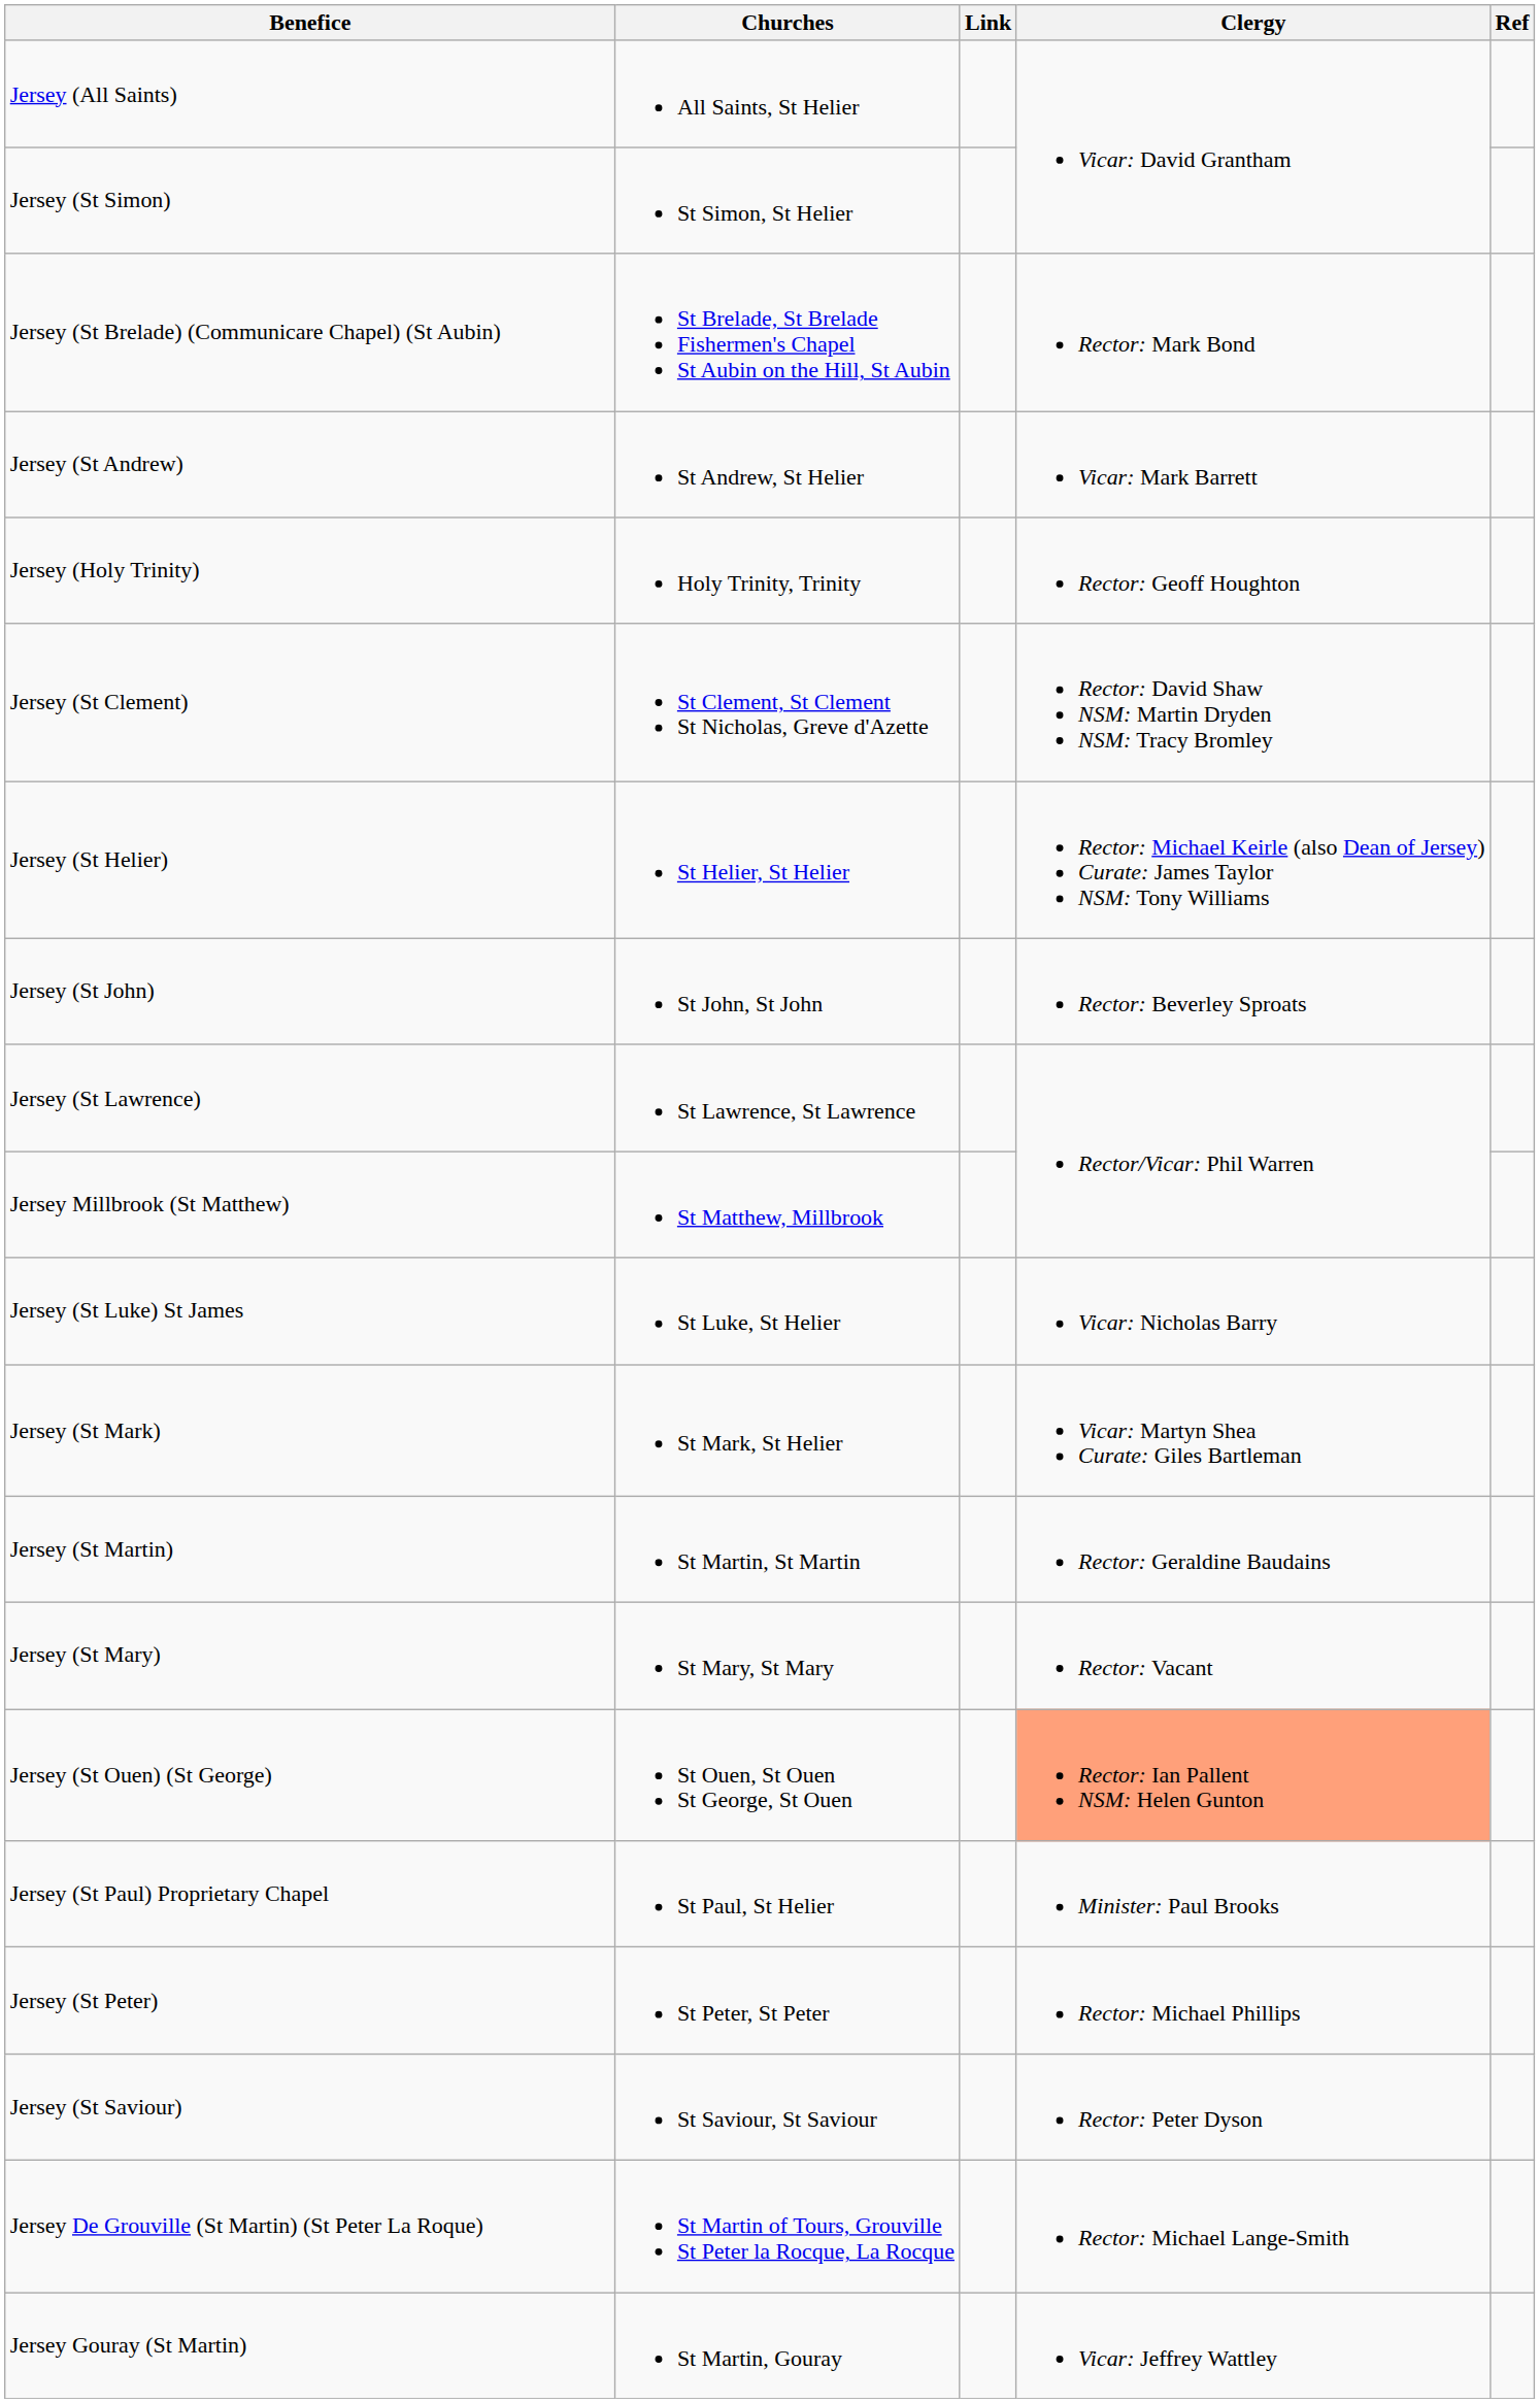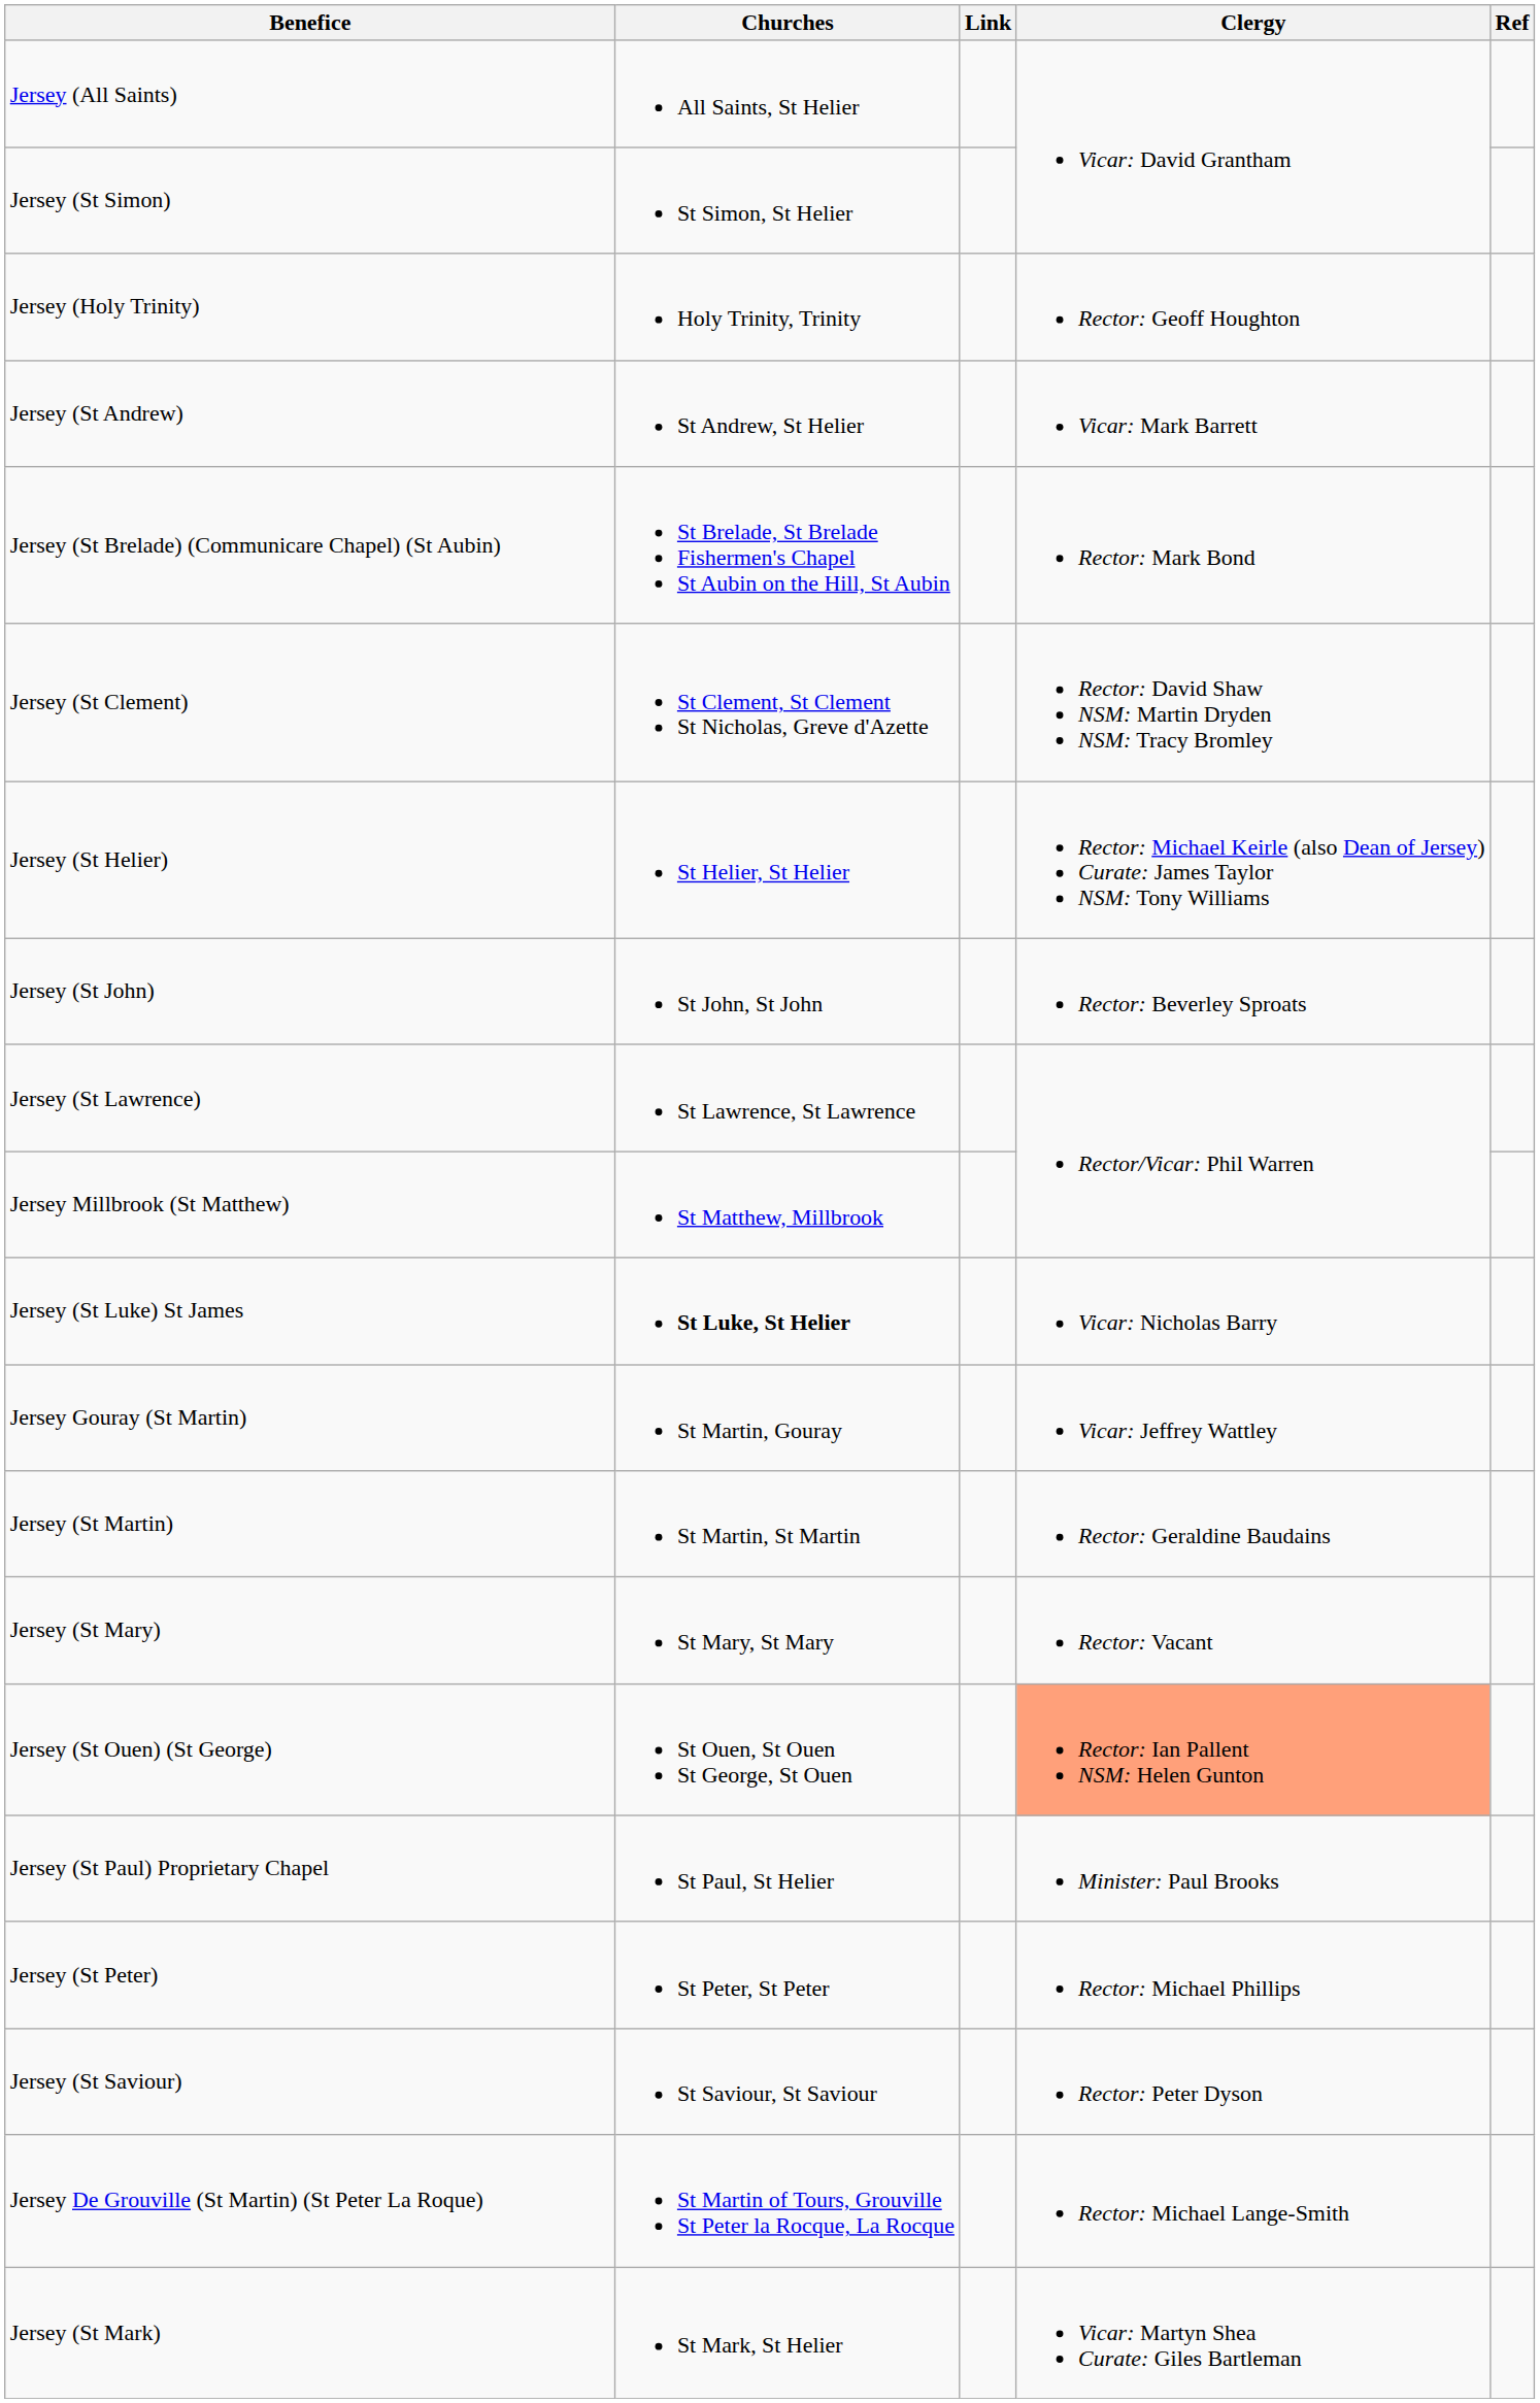rows swapped: Jersey (Holy Trinity) <-> Jersey (St Brelade) (Communicare Chapel) (St Aubin)
Jersey (St Luke) St James | Churches: normal -> bold
rows swapped: Jersey (St Mark) <-> Jersey Gouray (St Martin)
